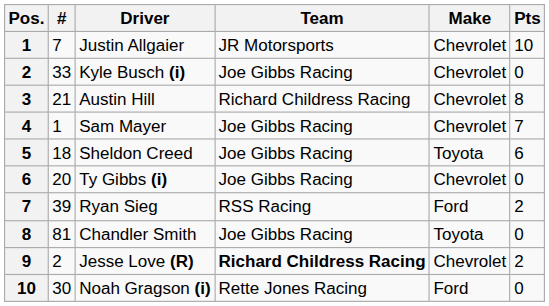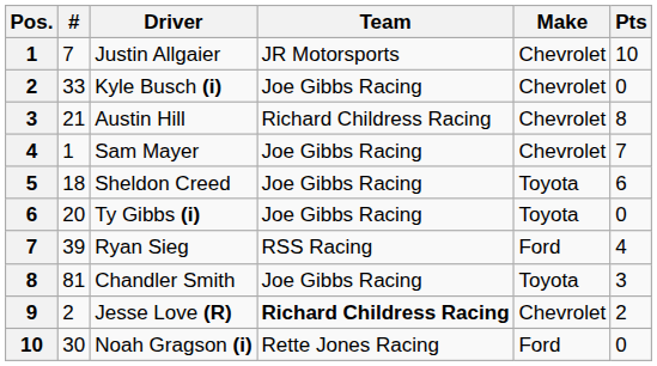Ty Gibbs (i) | Make: Chevrolet -> Toyota
Ryan Sieg | Pts: 2 -> 4
Chandler Smith | Pts: 0 -> 3
